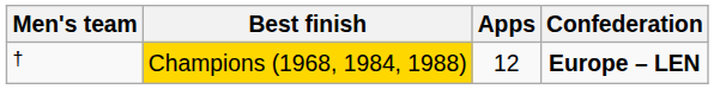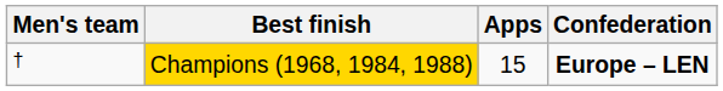Champions (1968, 1984, 1988) | Apps: 12 -> 15
